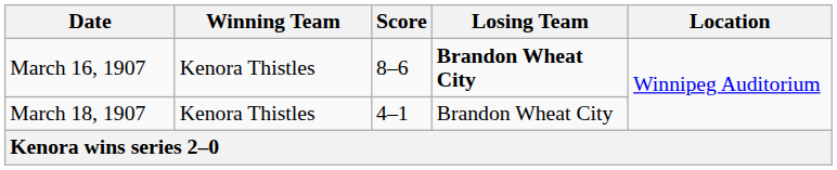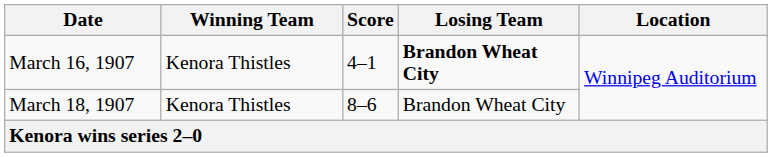March 16, 1907 | Score: 8–6 -> 4–1
March 18, 1907 | Score: 4–1 -> 8–6
